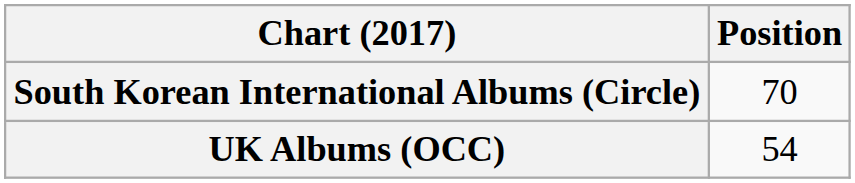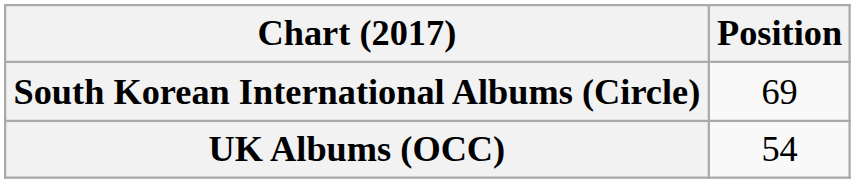South Korean International Albums (Circle) | Position: 70 -> 69
